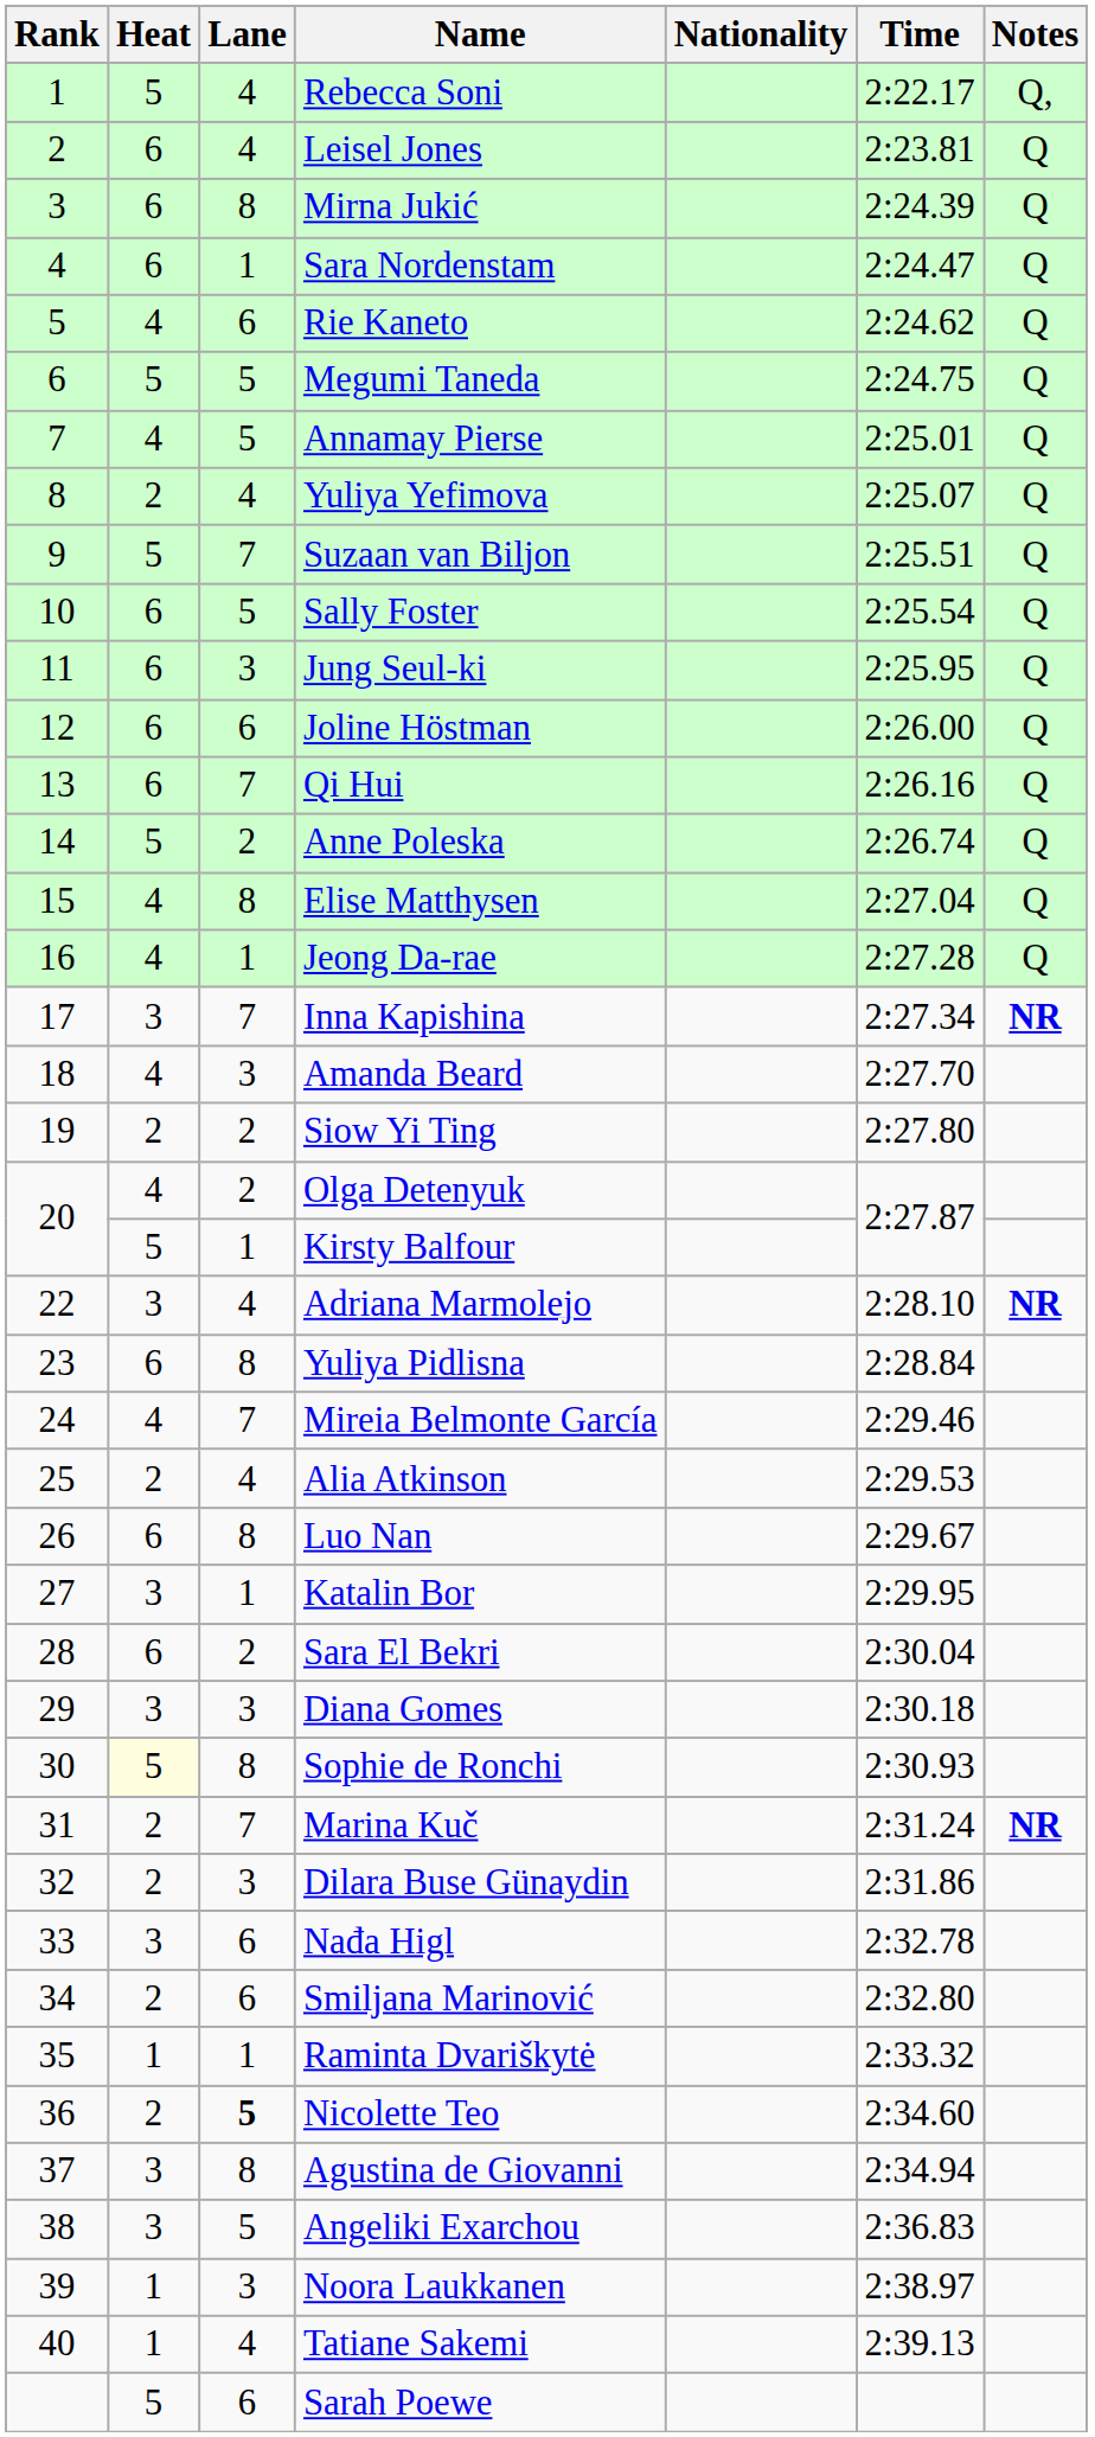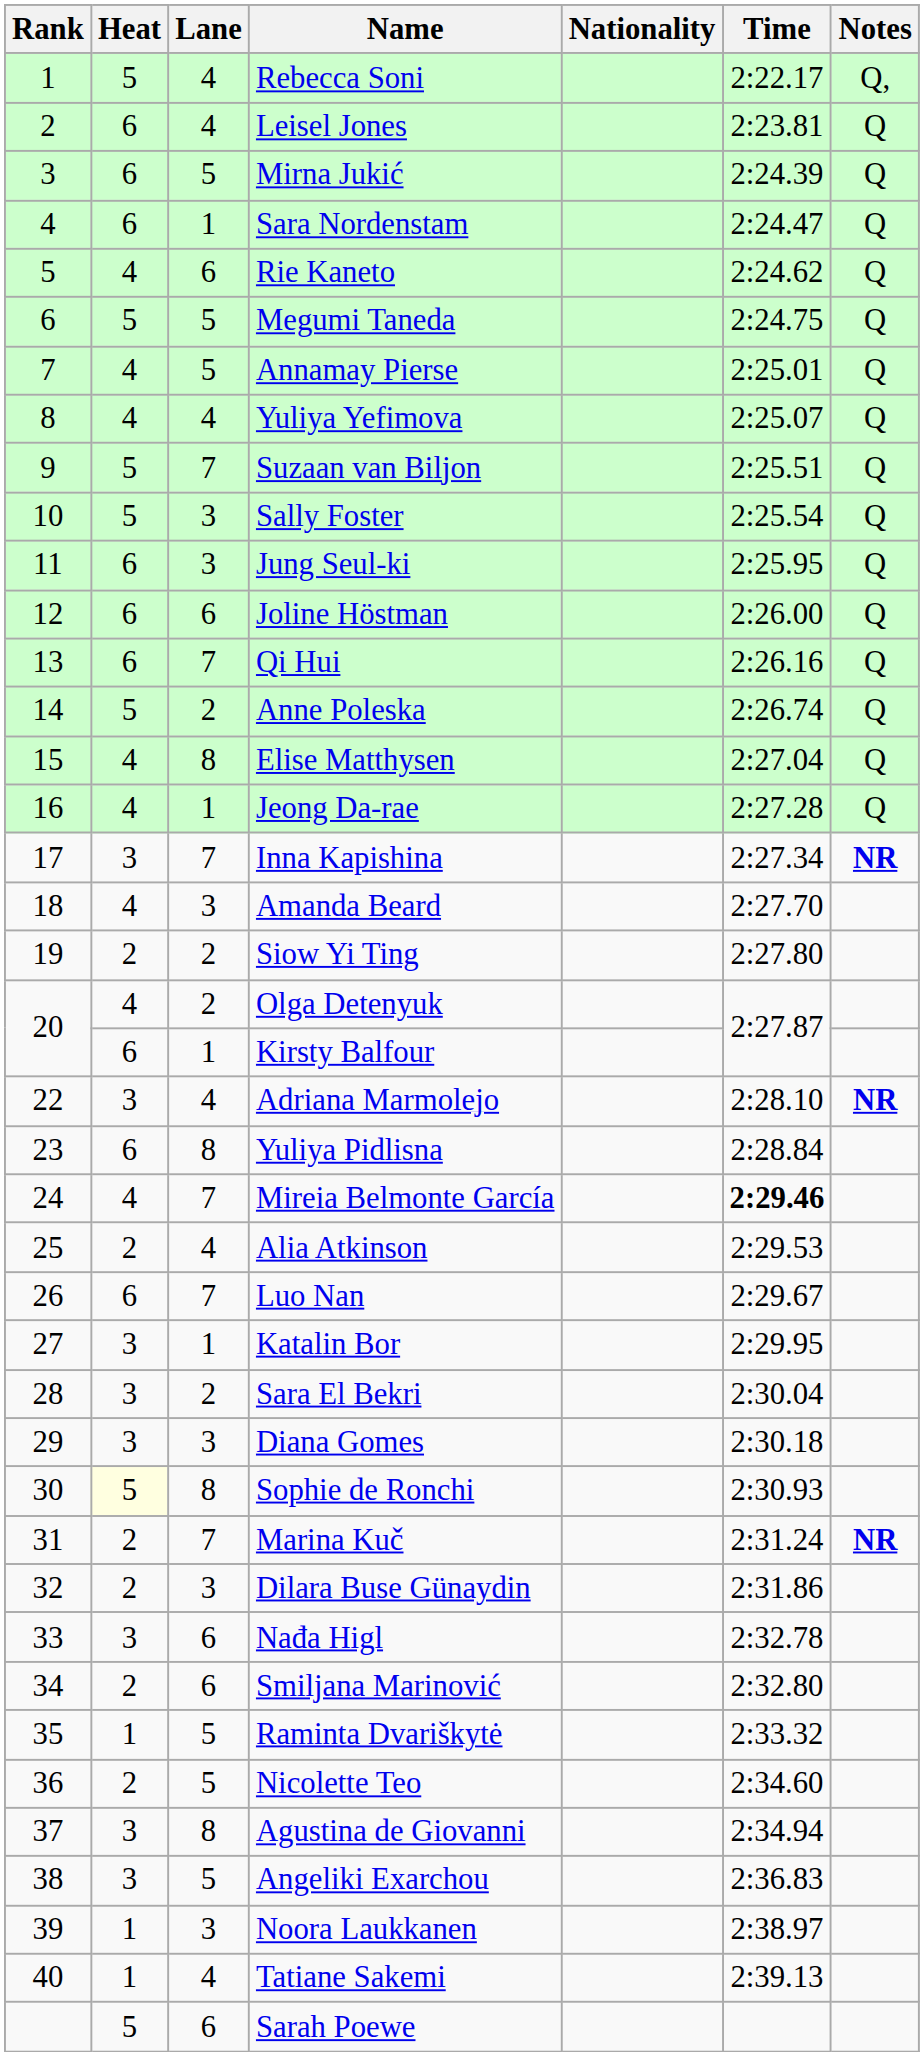Mirna Jukić | Lane: 8 -> 5
Yuliya Yefimova | Heat: 2 -> 4
Sally Foster | Heat: 6 -> 5
Sally Foster | Lane: 5 -> 3
Kirsty Balfour | Heat: 5 -> 6
Mireia Belmonte García | Time: normal -> bold
Luo Nan | Lane: 8 -> 7
Sara El Bekri | Heat: 6 -> 3
Raminta Dvariškytė | Lane: 1 -> 5
Nicolette Teo | Lane: bold -> normal
